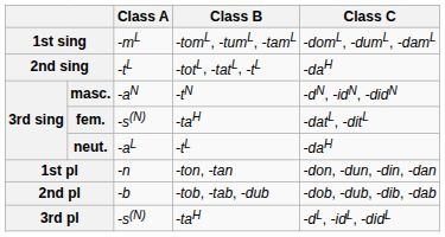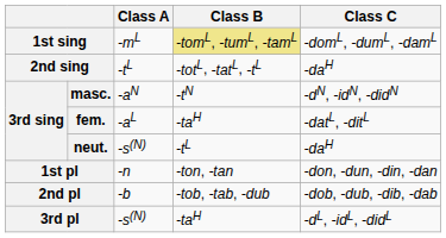1st sing | Class B: no background -> khaki background
fem. | Class A: -s(N) -> -aL
neut. | Class A: -aL -> -s(N)
